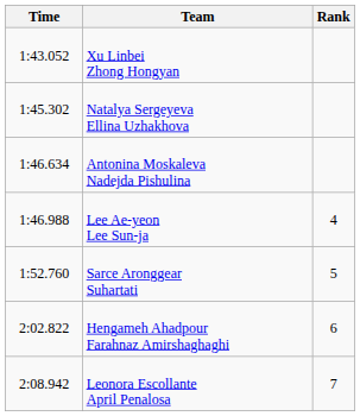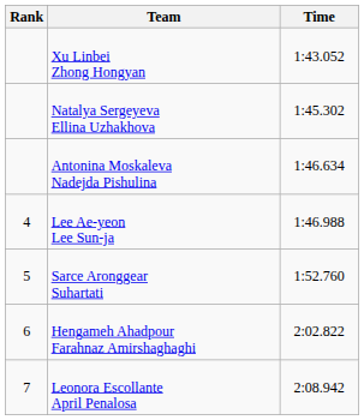columns swapped: Rank <-> Time
